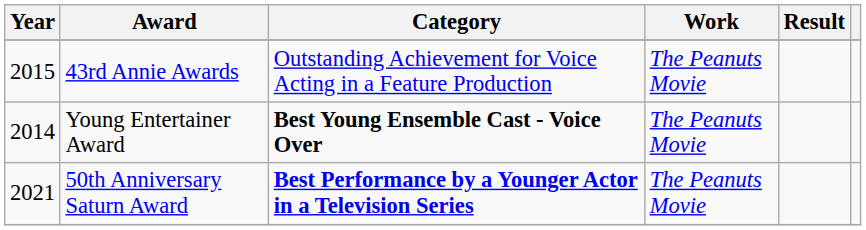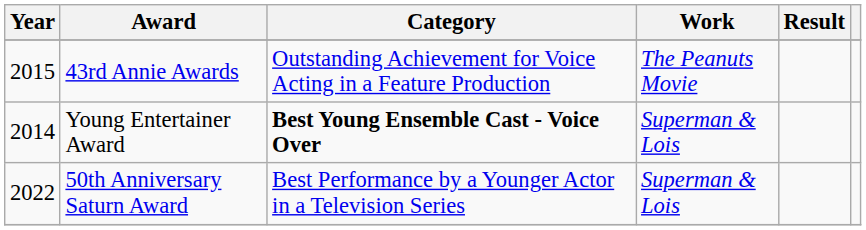Young Entertainer Award | Work: The Peanuts Movie -> Superman & Lois
50th Anniversary Saturn Award | Year: 2021 -> 2022
50th Anniversary Saturn Award | Category: bold -> normal
50th Anniversary Saturn Award | Work: The Peanuts Movie -> Superman & Lois
